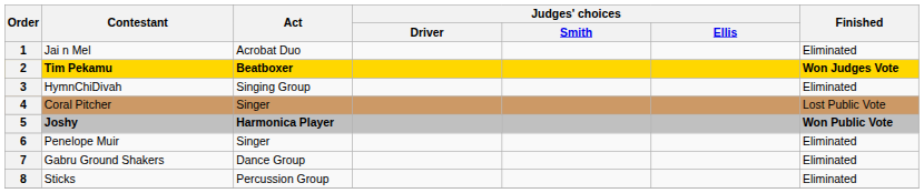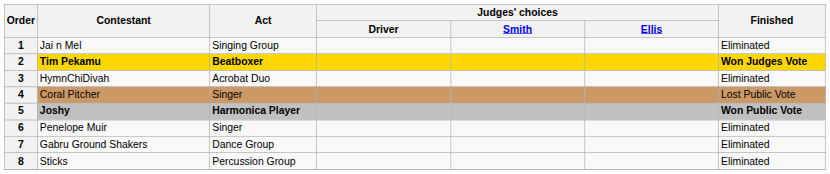1 | Act: Acrobat Duo -> Singing Group
3 | Act: Singing Group -> Acrobat Duo
